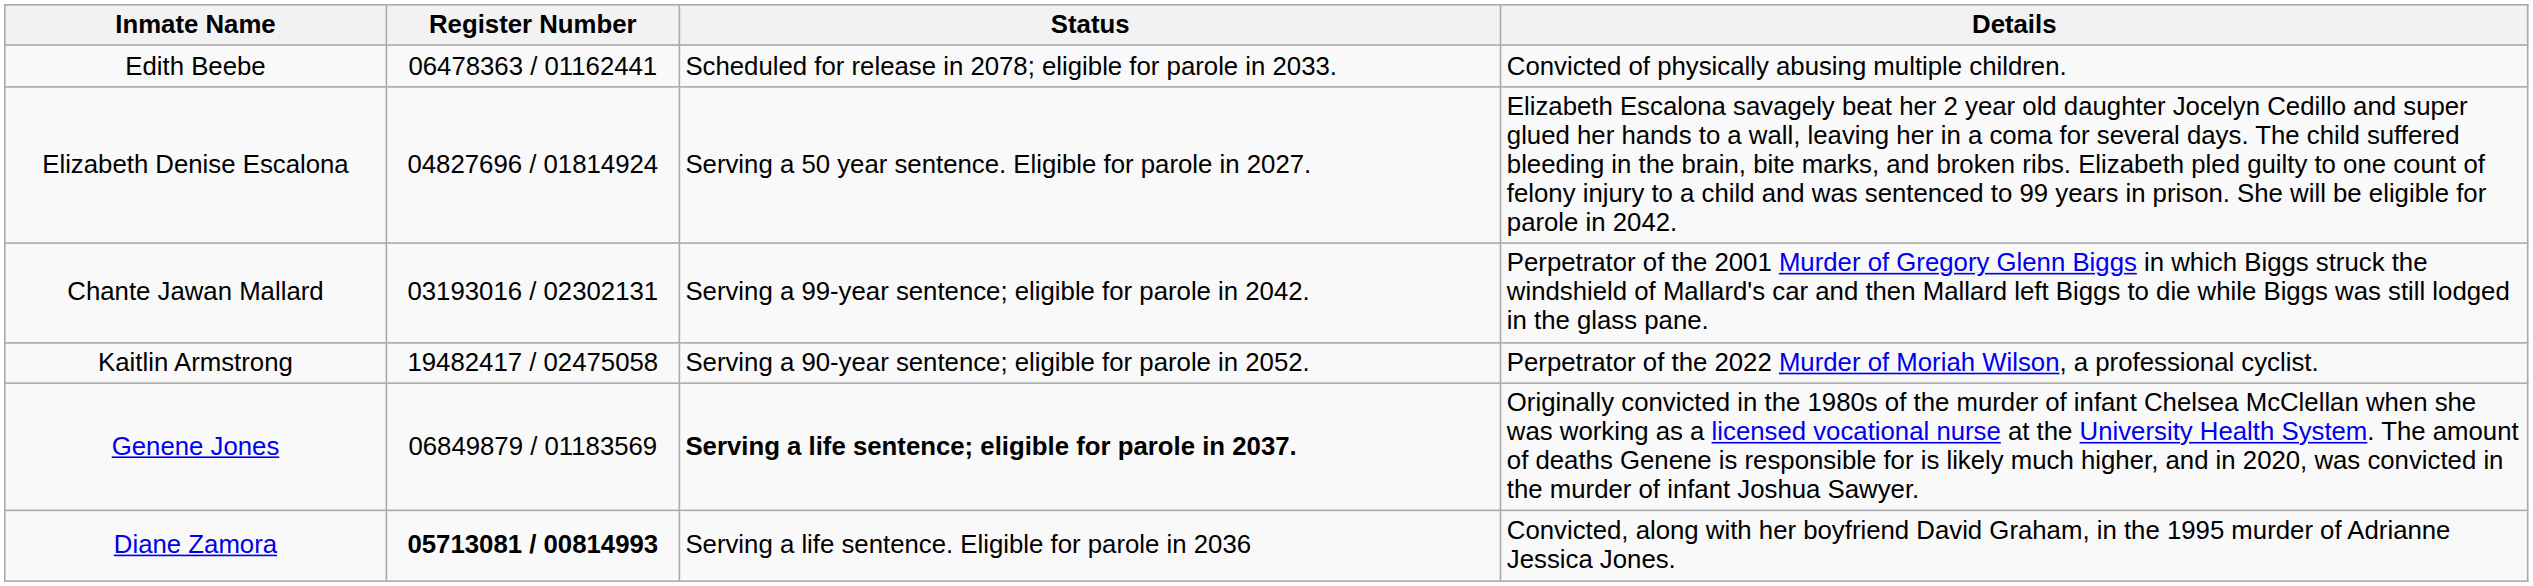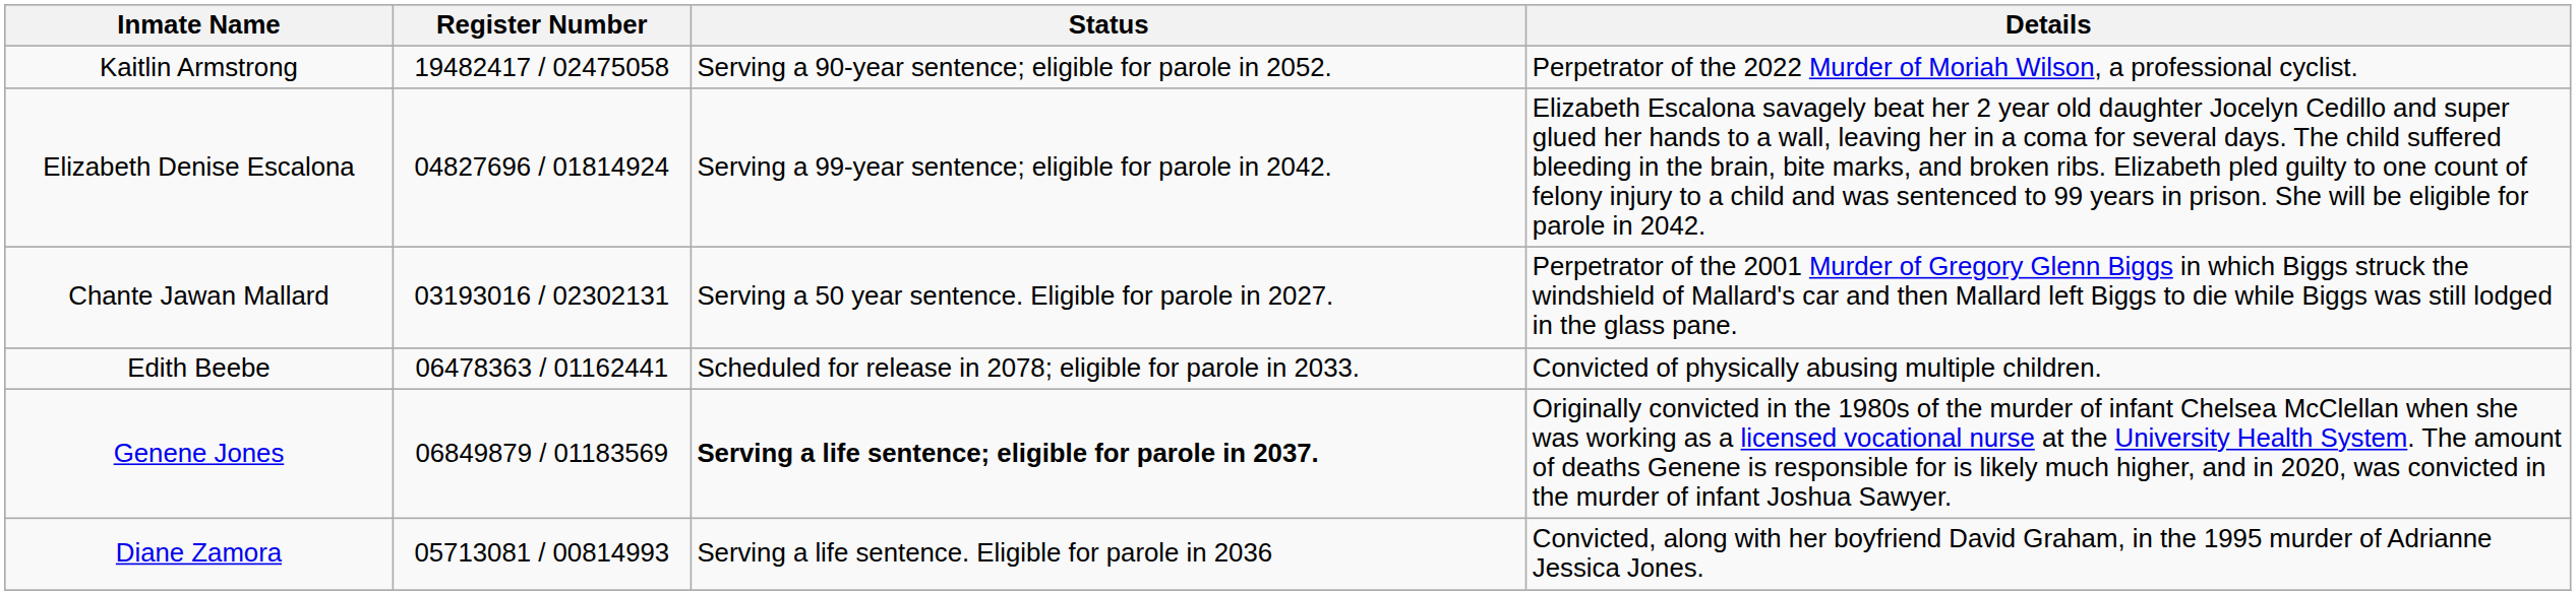rows swapped: Kaitlin Armstrong <-> Edith Beebe
Elizabeth Denise Escalona | Status: Serving a 50 year sentence. Eligible for parole in 2027. -> Serving a 99-year sentence; eligible for parole in 2042.
Chante Jawan Mallard | Status: Serving a 99-year sentence; eligible for parole in 2042. -> Serving a 50 year sentence. Eligible for parole in 2027.
Diane Zamora | Register Number: bold -> normal
